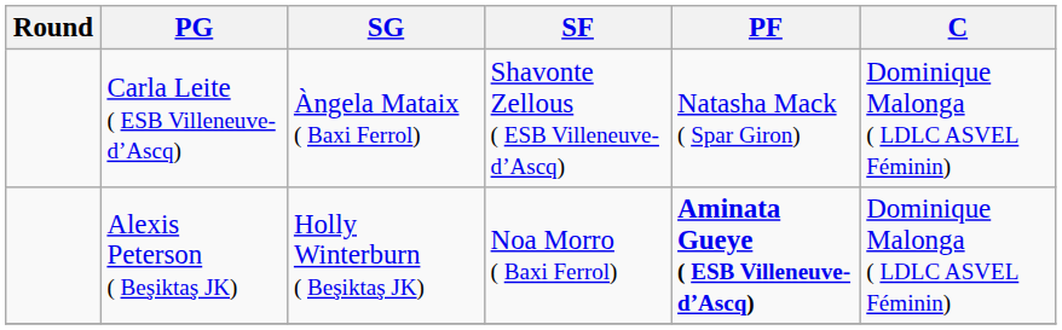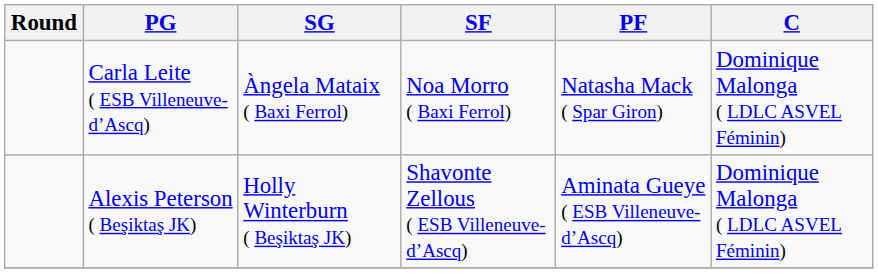Carla Leite ( ESB Villeneuve-d’Ascq) | SF: Shavonte Zellous ( ESB Villeneuve-d’Ascq) -> Noa Morro ( Baxi Ferrol)
Alexis Peterson ( Beşiktaş JK) | SF: Noa Morro ( Baxi Ferrol) -> Shavonte Zellous ( ESB Villeneuve-d’Ascq)
Alexis Peterson ( Beşiktaş JK) | PF: bold -> normal
